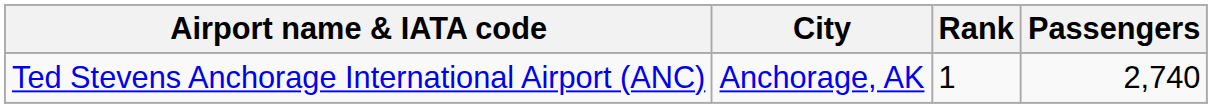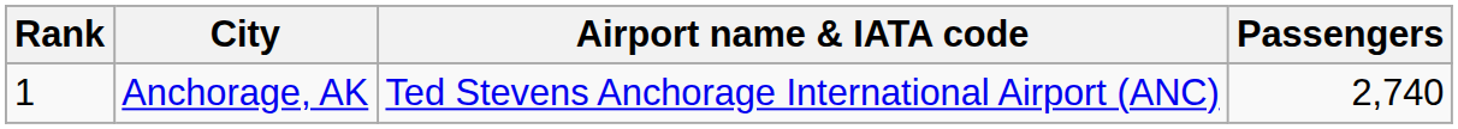columns swapped: Rank <-> Airport name & IATA code
